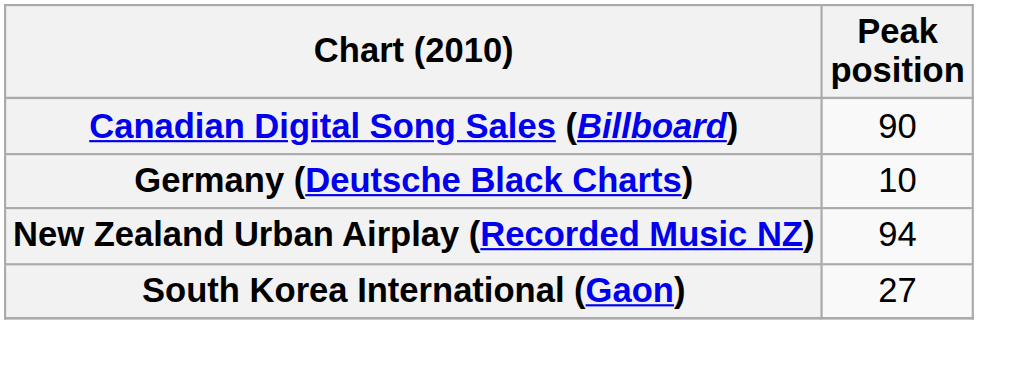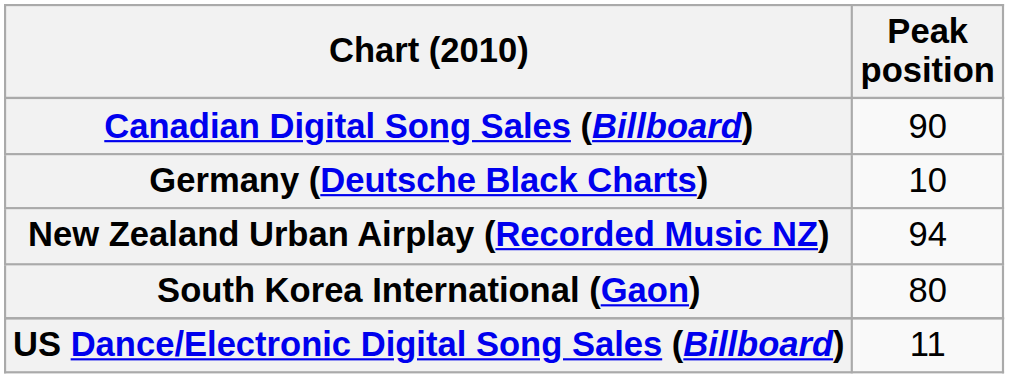South Korea International (Gaon) | Peak position: 27 -> 80
+ row: US Dance/Electronic Digital Song Sales (Billboard) | 11
